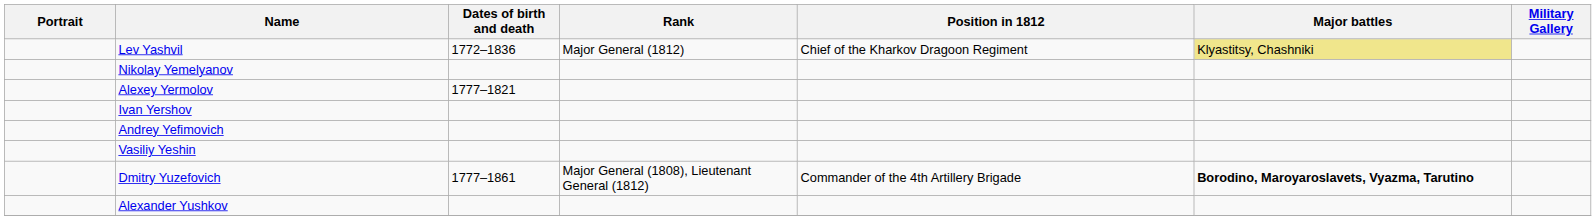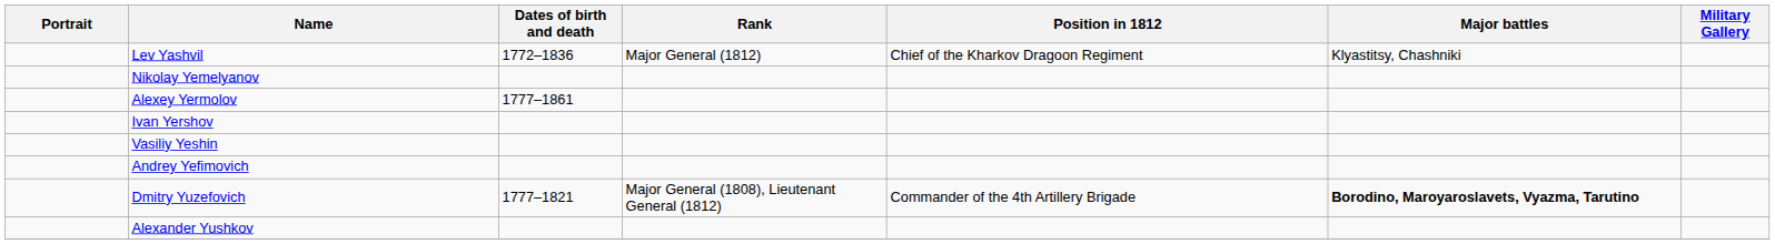Lev Yashvil | Major battles: khaki background -> no background
Alexey Yermolov | Dates of birth and death: 1777–1821 -> 1777–1861
rows swapped: Andrey Yefimovich <-> Vasiliy Yeshin
Dmitry Yuzefovich | Dates of birth and death: 1777–1861 -> 1777–1821
